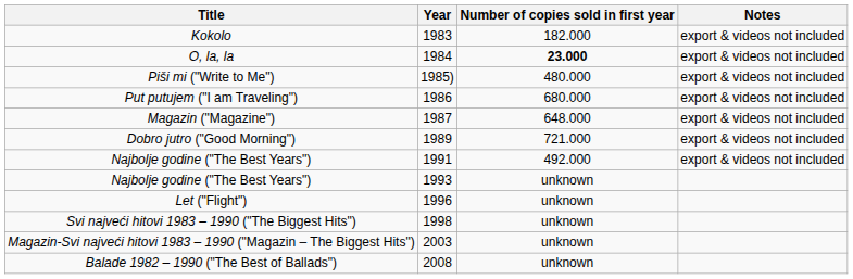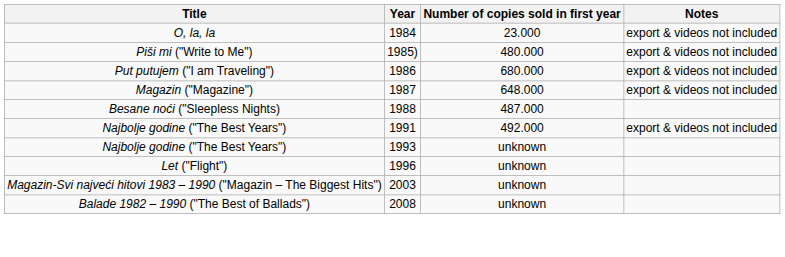- row: Kokolo | 1983 | 182.000 | export & videos not included
O, la, la | Number of copies sold in first year: bold -> normal
+ row: Besane noći ("Sleepless Nights) | 1988 | 487.000
- row: Dobro jutro ("Good Morning") | 1989 | 721.000 | export & videos not included
- row: Svi najveći hitovi 1983 – 1990 ("The Biggest Hits") | 1998 | unknown
